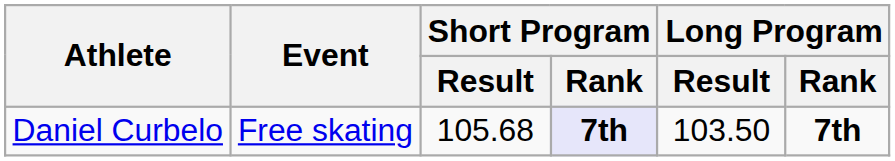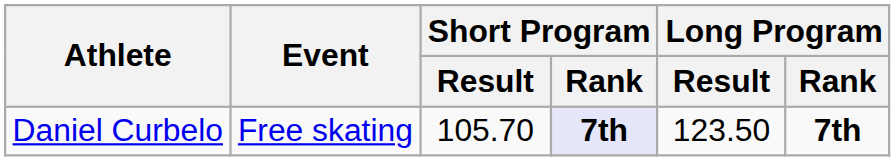Daniel Curbelo | Short Program / Result: 105.68 -> 105.70
Daniel Curbelo | Long Program / Result: 103.50 -> 123.50
